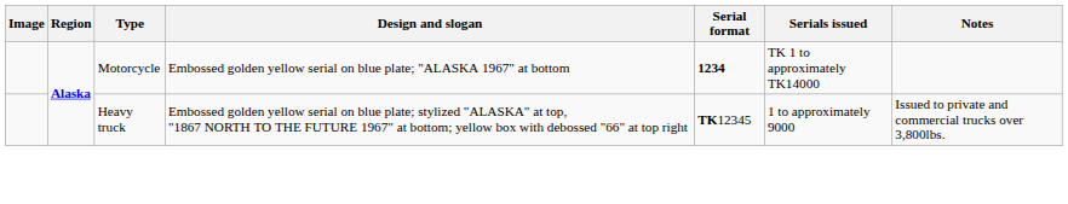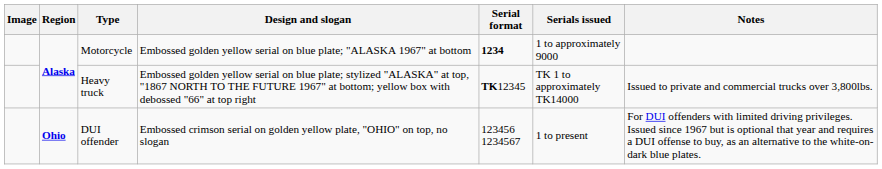Motorcycle | Serials issued: TK 1 to approximately TK14000 -> 1 to approximately 9000
Heavy truck | Serials issued: 1 to approximately 9000 -> TK 1 to approximately TK14000
+ row: Ohio | DUI offender | Embossed crimson serial on golden yellow plate, "OHIO" on top, no slogan | 123456 1234567 | 1 to present | For DUI offenders with limited driving privileges. Issued since 1967 but is optional that year and requires a DUI offense to buy, as an alternative to the white-on-dark blue plates.
